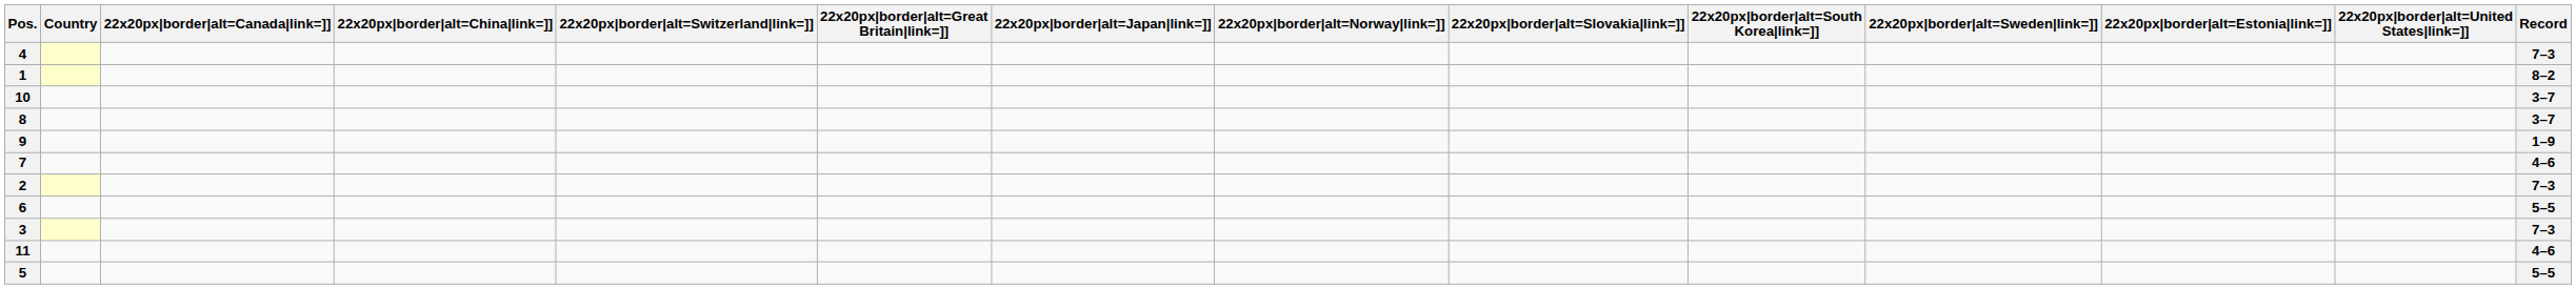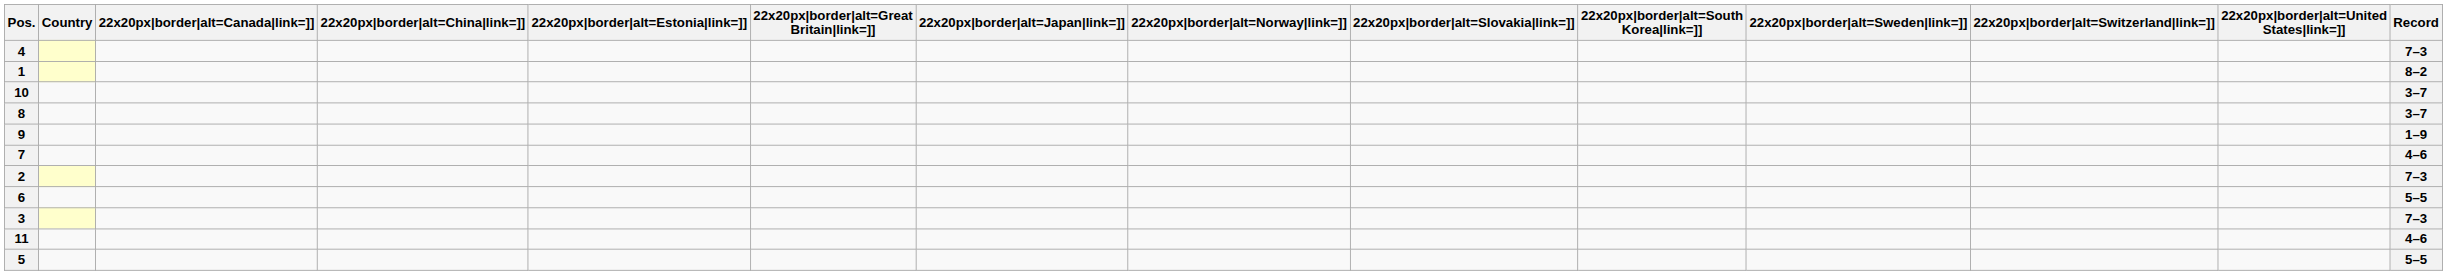columns swapped: 22x20px|border|alt=Estonia|link=]] <-> 22x20px|border|alt=Switzerland|link=]]
